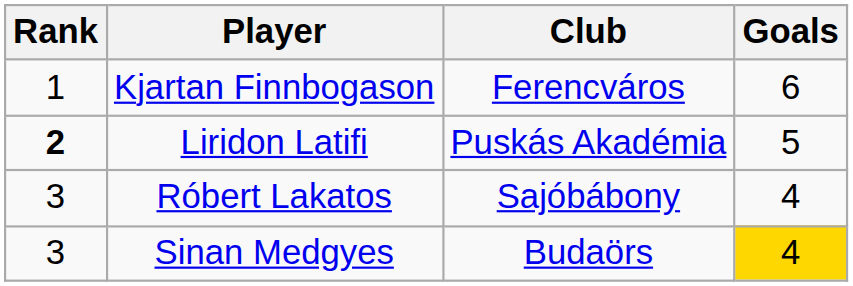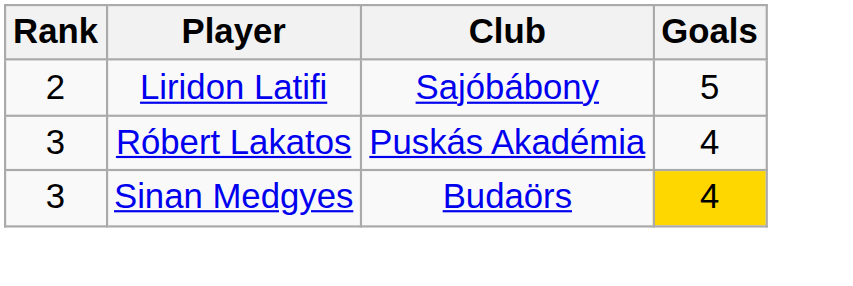- row: 1 | Kjartan Finnbogason | Ferencváros | 6
Liridon Latifi | Rank: bold -> normal
Liridon Latifi | Club: Puskás Akadémia -> Sajóbábony
Róbert Lakatos | Club: Sajóbábony -> Puskás Akadémia
